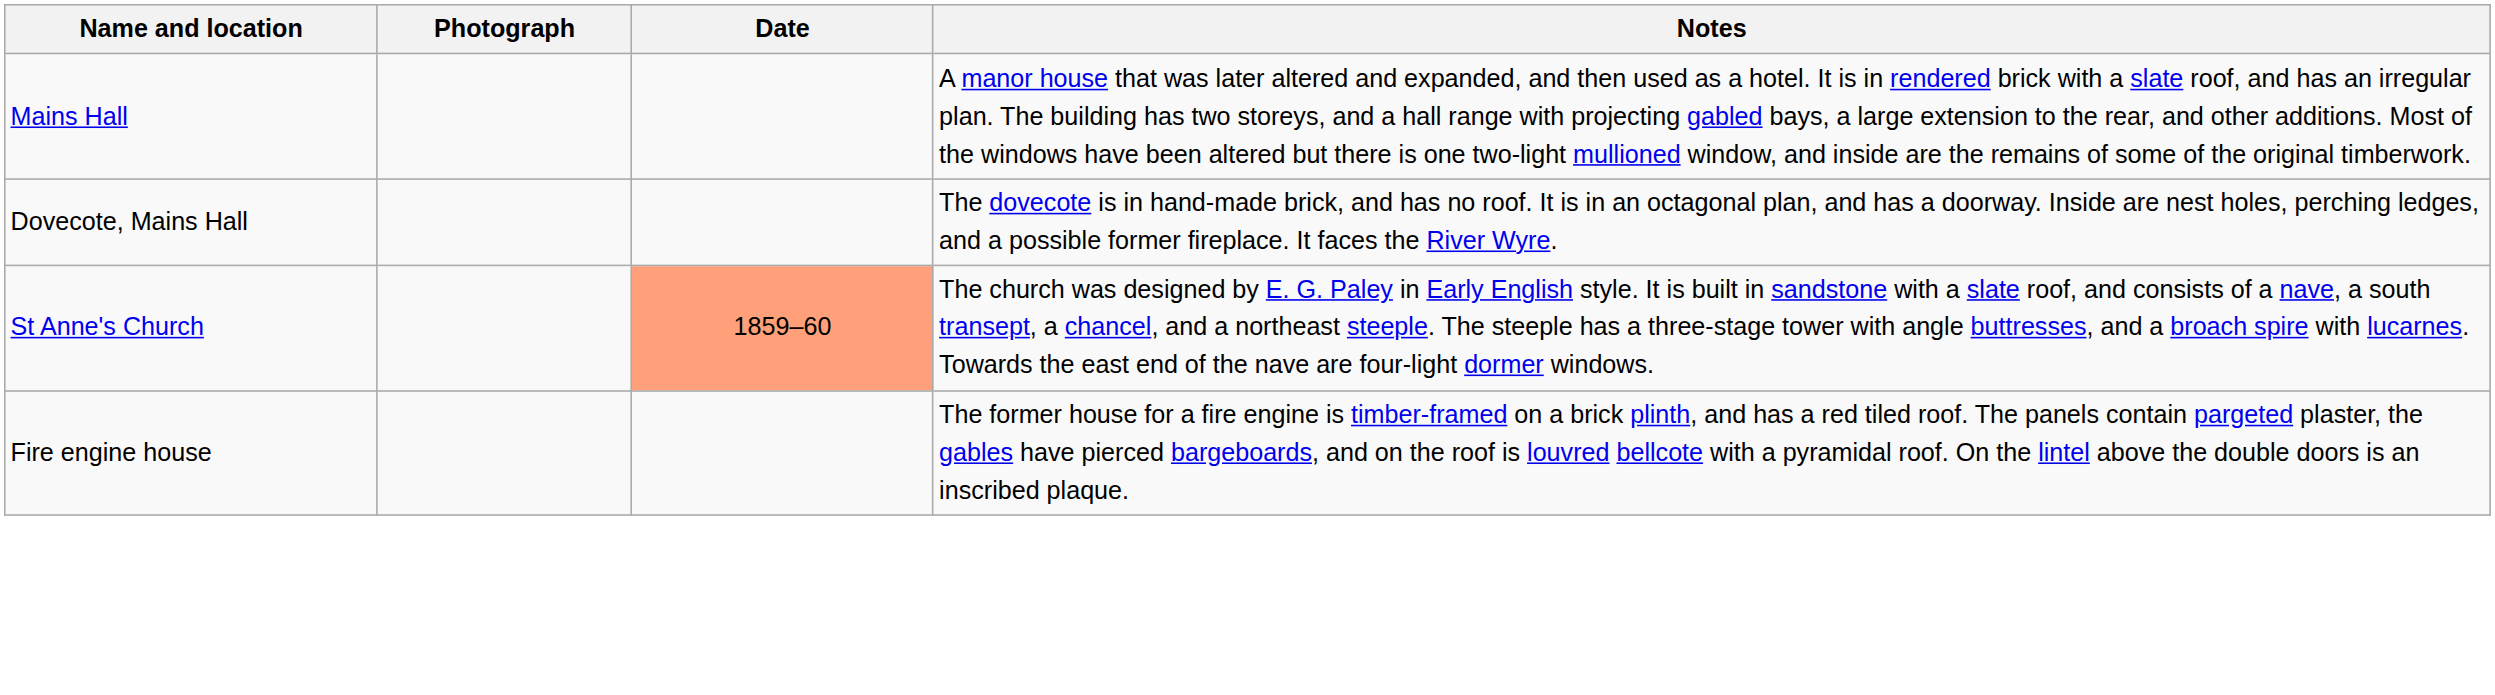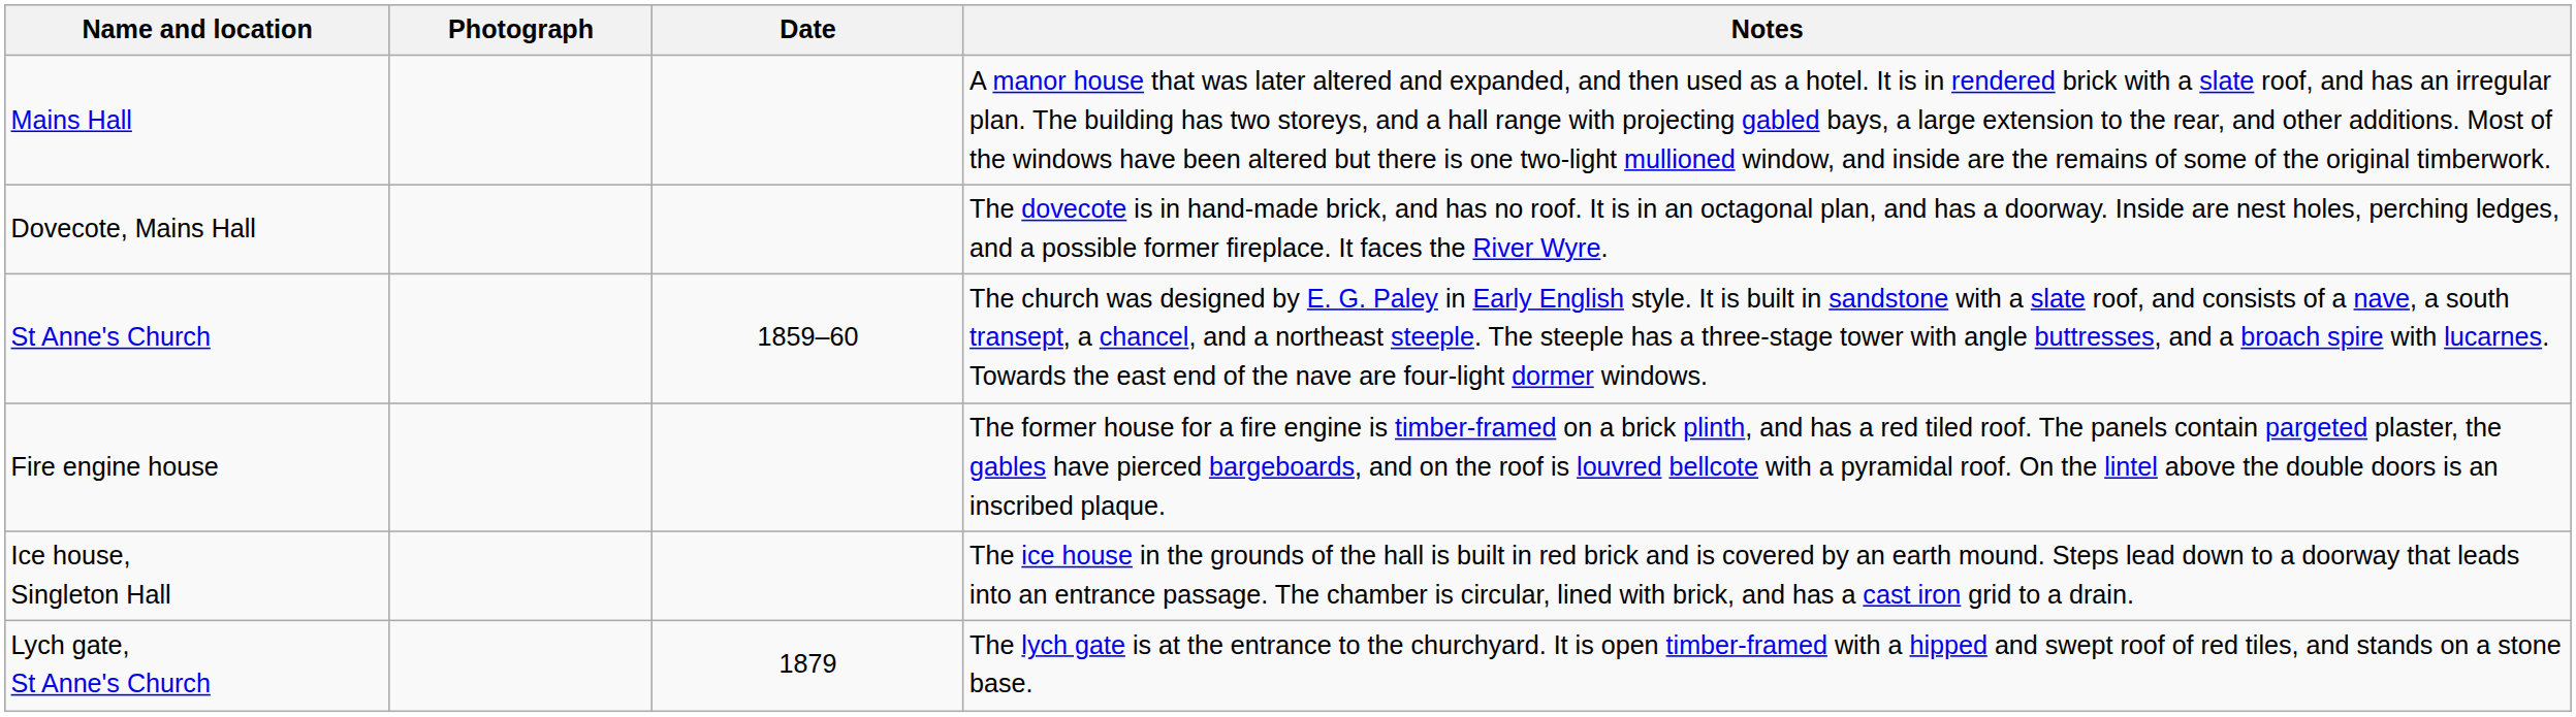St Anne's Church | Date: lightsalmon background -> no background
+ row: Ice house, Singleton Hall | The ice house in the grounds of the hall is built in red brick and is covered by an earth mound. Steps lead down to a doorway that leads into an entrance passage. The chamber is circular, lined with brick, and has a cast iron grid to a drain.
+ row: Lych gate, St Anne's Church | 1879 | The lych gate is at the entrance to the churchyard. It is open timber-framed with a hipped and swept roof of red tiles, and stands on a stone base.
